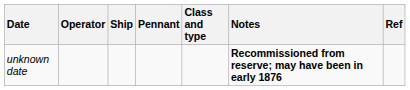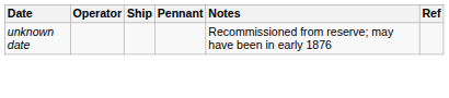- column: Class and type
unknown date | Notes: bold -> normal
